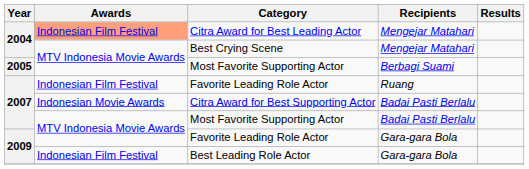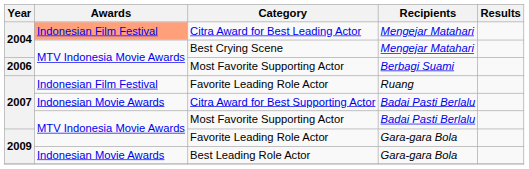Most Favorite Supporting Actor / Berbagi Suami | Year: 2005 -> 2006
Best Leading Role Actor | Awards: Indonesian Film Festival -> Indonesian Movie Awards
